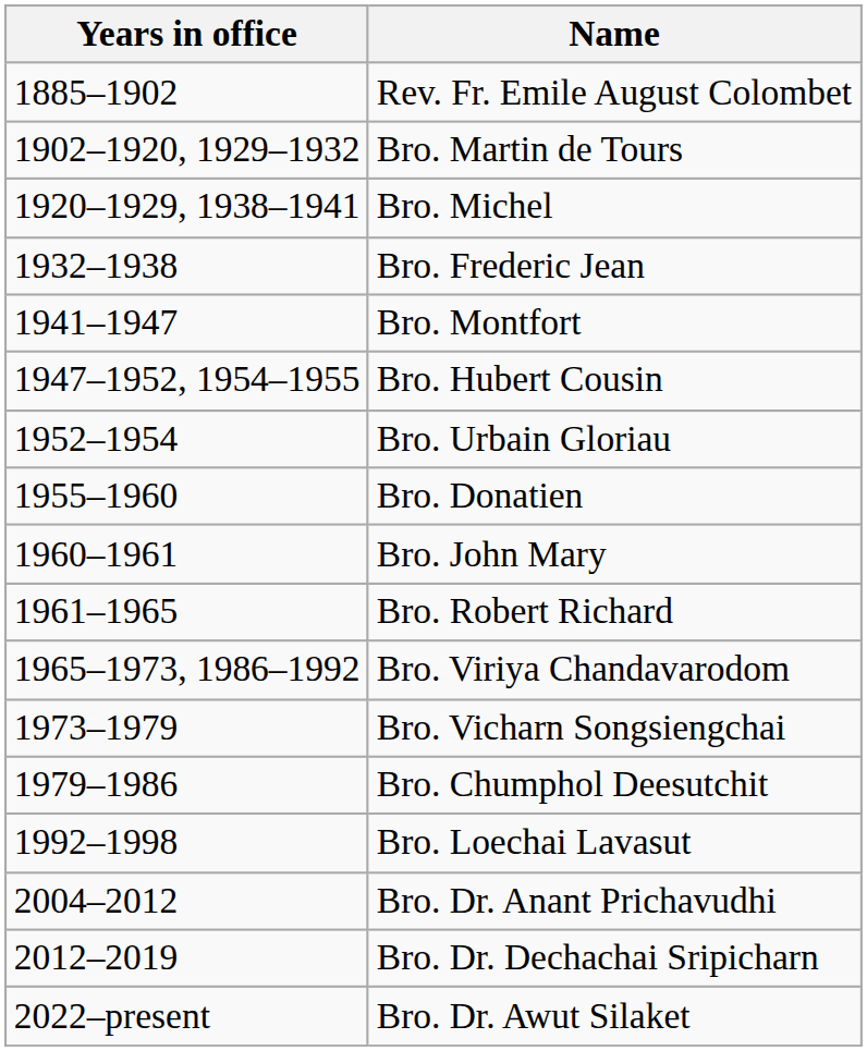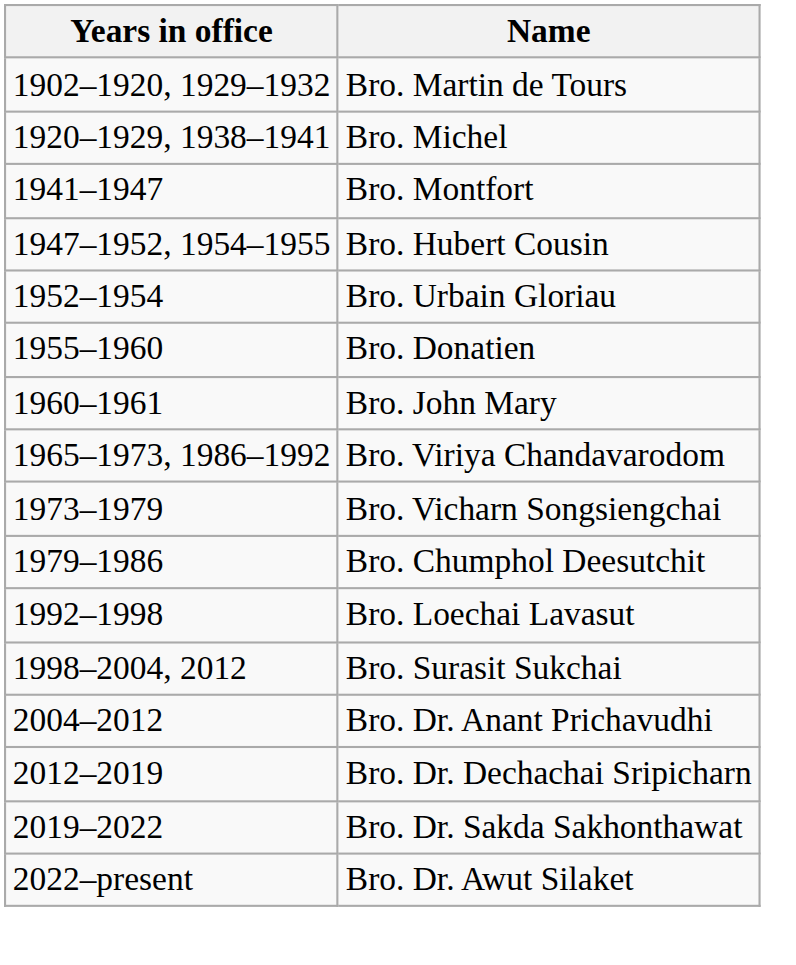- row: 1885–1902 | Rev. Fr. Emile August Colombet
- row: 1932–1938 | Bro. Frederic Jean
- row: 1961–1965 | Bro. Robert Richard
+ row: 1998–2004, 2012 | Bro. Surasit Sukchai
+ row: 2019–2022 | Bro. Dr. Sakda Sakhonthawat
